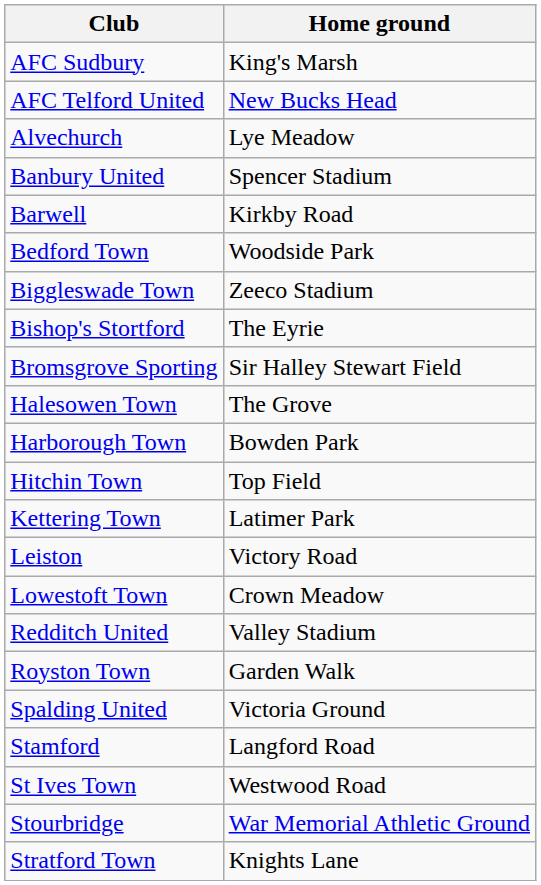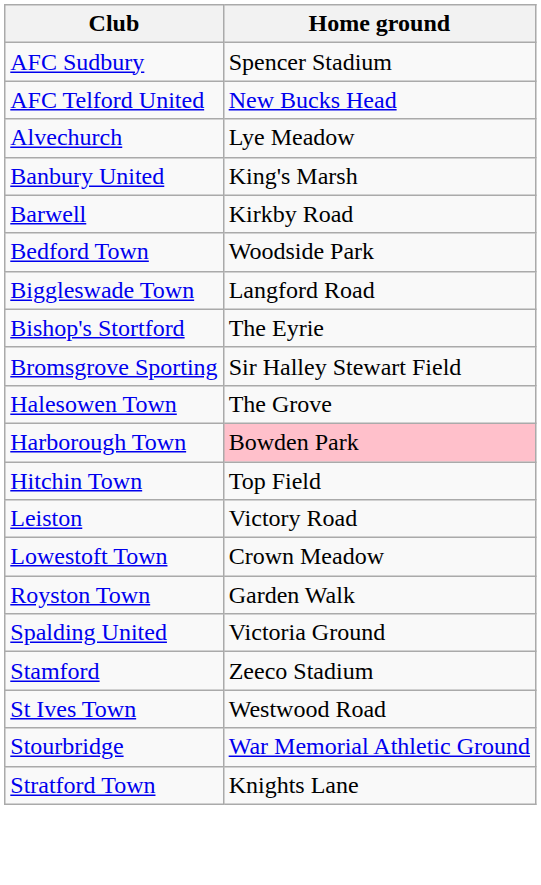AFC Sudbury | Home ground: King's Marsh -> Spencer Stadium
Banbury United | Home ground: Spencer Stadium -> King's Marsh
Biggleswade Town | Home ground: Zeeco Stadium -> Langford Road
Harborough Town | Home ground: no background -> pink background
- row: Kettering Town | Latimer Park
- row: Redditch United | Valley Stadium
Stamford | Home ground: Langford Road -> Zeeco Stadium
